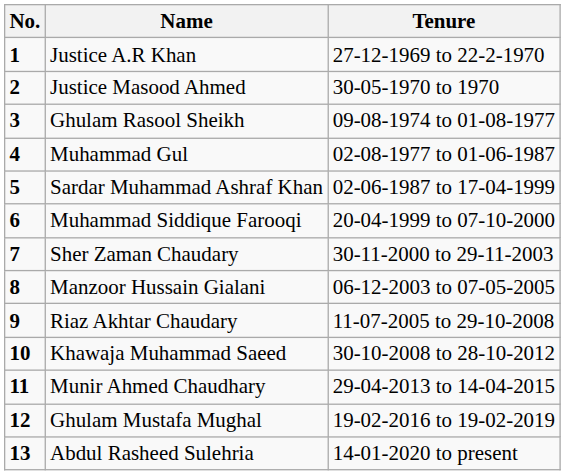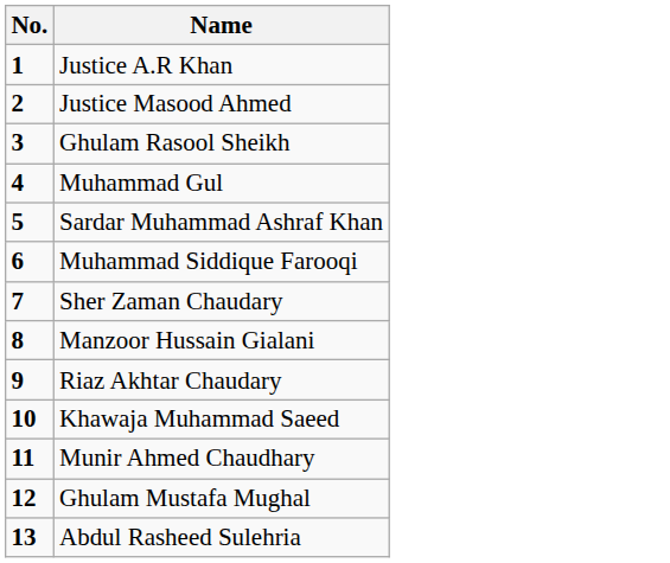- column: Tenure | 27-12-1969 to 22-2-1970 | 30-05-1970 to 1970 | 09-08-1974 to 01-08-1977 | 02-08-1977 to 01-06-1987 | 02-06-1987 to 17-04-1999 | 20-04-1999 to 07-10-2000 | 30-11-2000 to 29-11-2003 | 06-12-2003 to 07-05-2005 | 11-07-2005 to 29-10-2008 | 30-10-2008 to 28-10-2012 | 29-04-2013 to 14-04-2015 | 19-02-2016 to 19-02-2019 | 14-01-2020 to present
